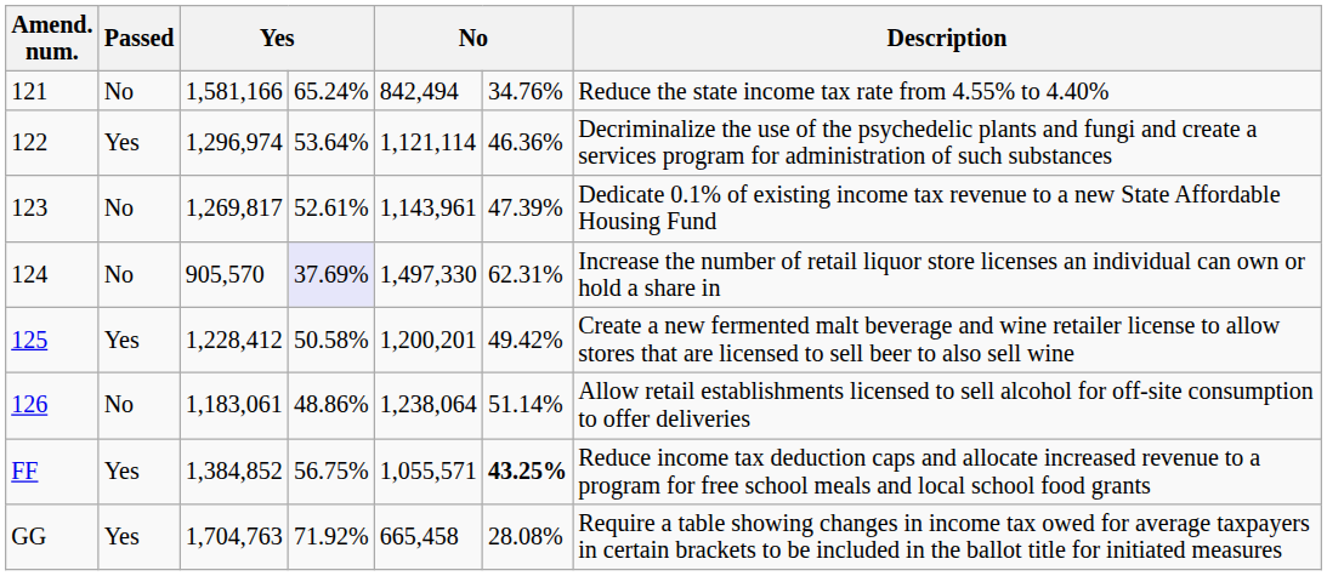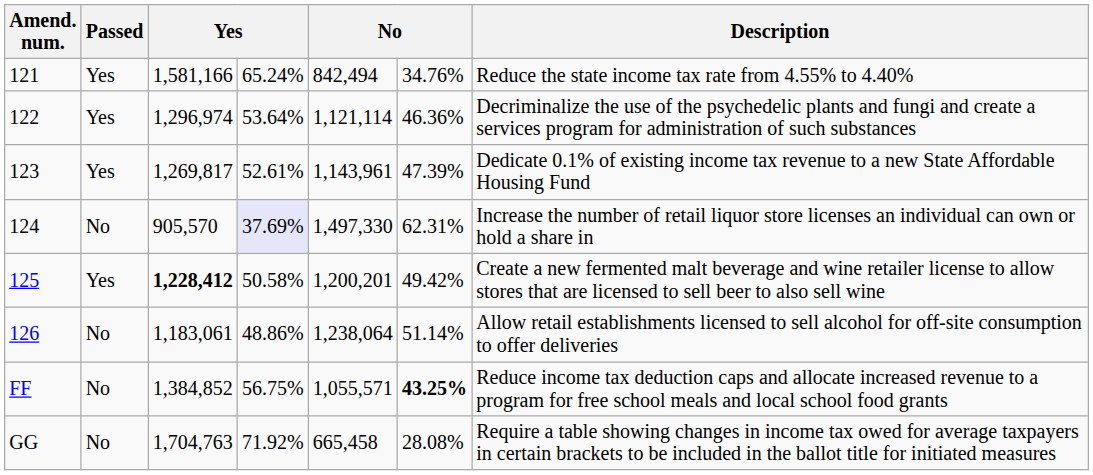121 | Passed: No -> Yes
123 | Passed: No -> Yes
125 | column 3: normal -> bold
FF | Passed: Yes -> No
GG | Passed: Yes -> No
